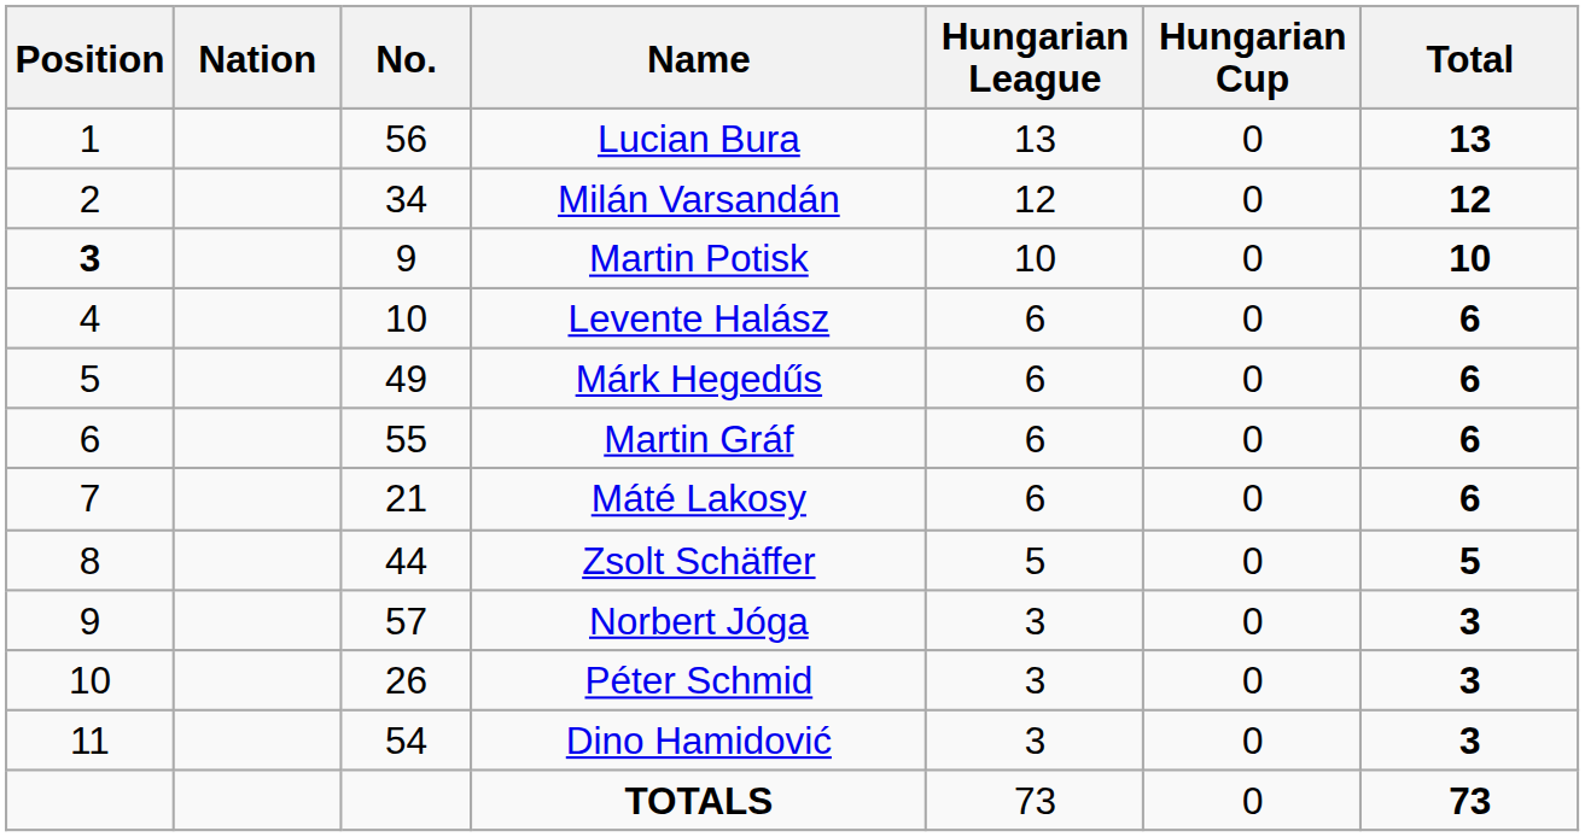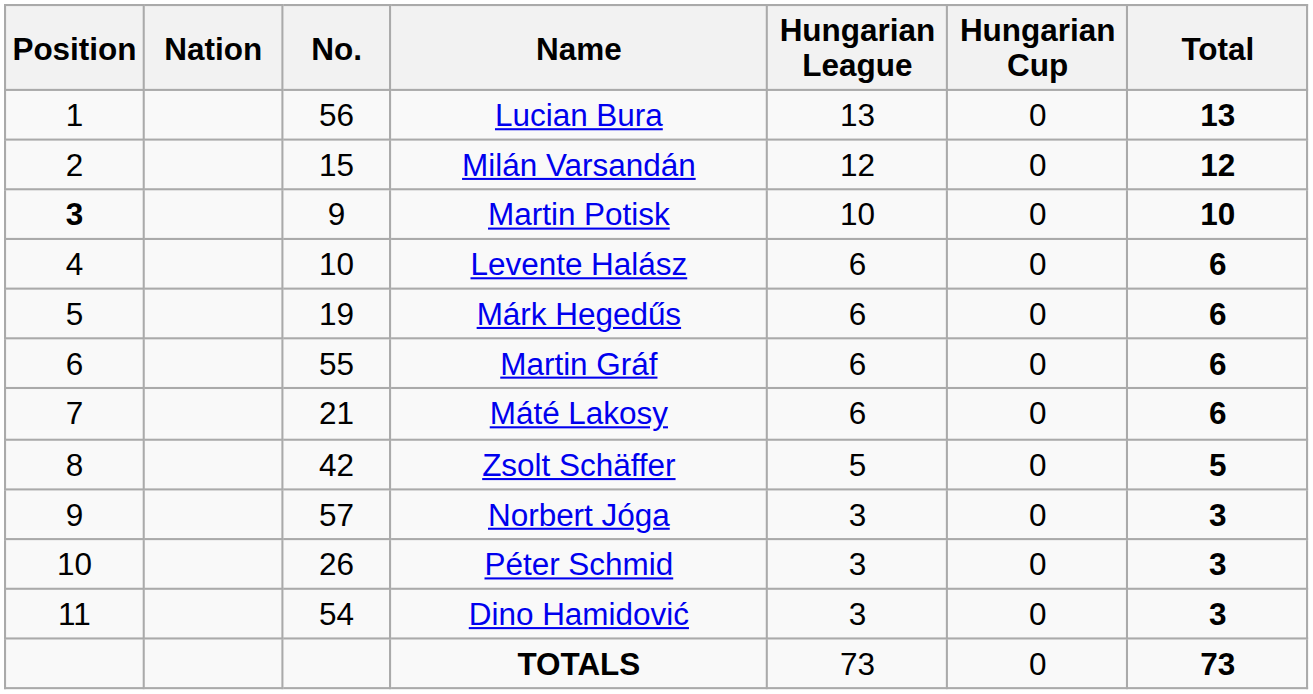Milán Varsandán | No.: 34 -> 15
Márk Hegedűs | No.: 49 -> 19
Zsolt Schäffer | No.: 44 -> 42
